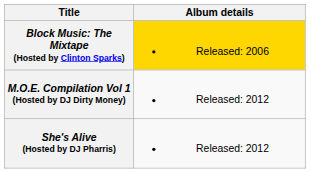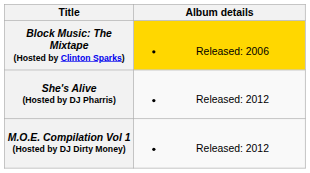rows swapped: M.O.E. Compilation Vol 1 (Hosted by DJ Dirty Money) <-> She's Alive (Hosted by DJ Pharris)
